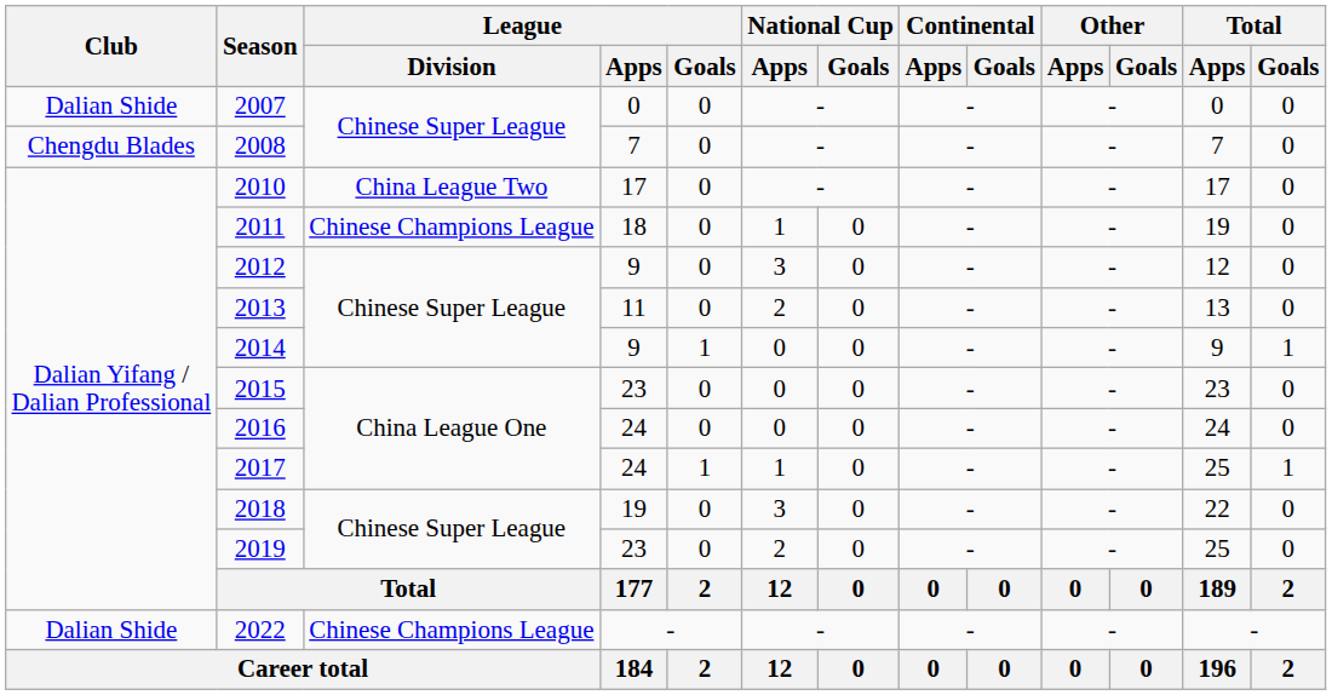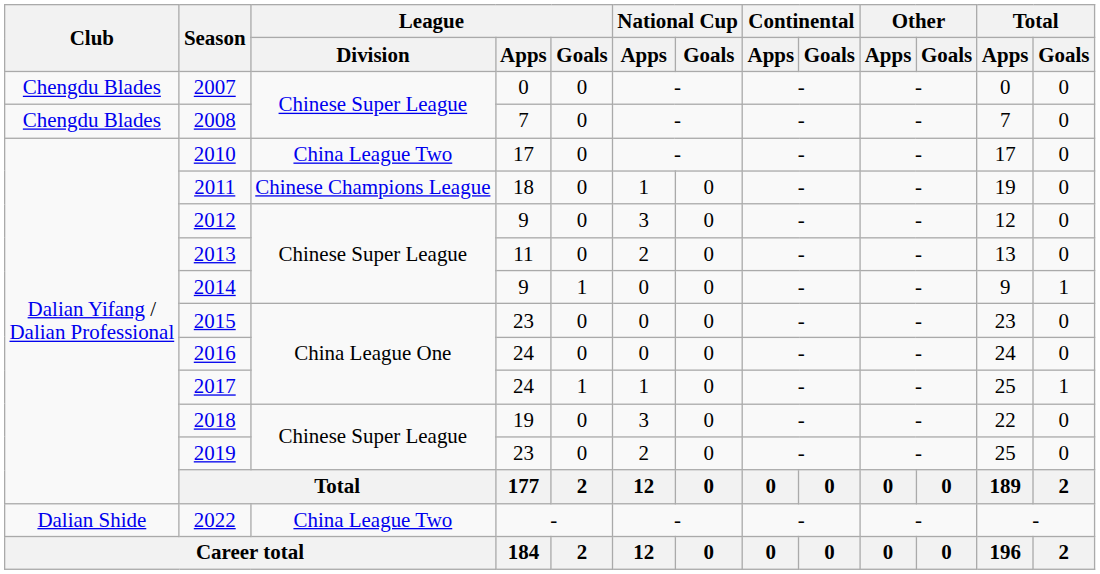2007 | Club: Dalian Shide -> Chengdu Blades
2022 | League / Division: Chinese Champions League -> China League Two
